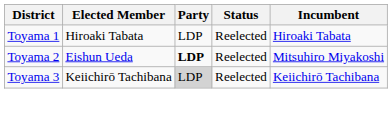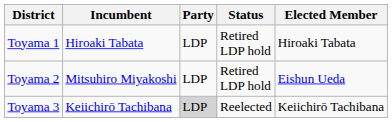columns swapped: Incumbent <-> Elected Member
Toyama 1 | Status: Reelected -> Retired LDP hold
Toyama 2 | Party: bold -> normal
Toyama 2 | Status: Reelected -> Retired LDP hold
